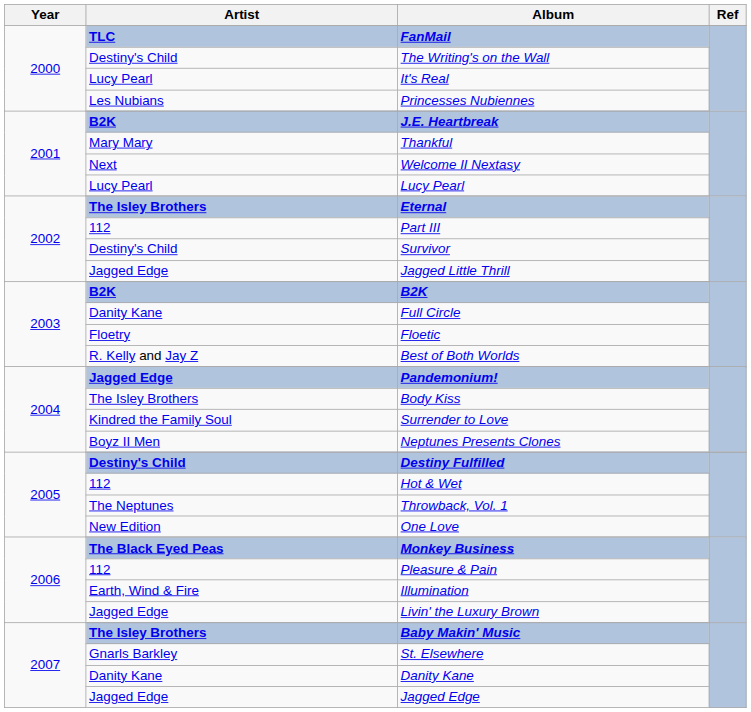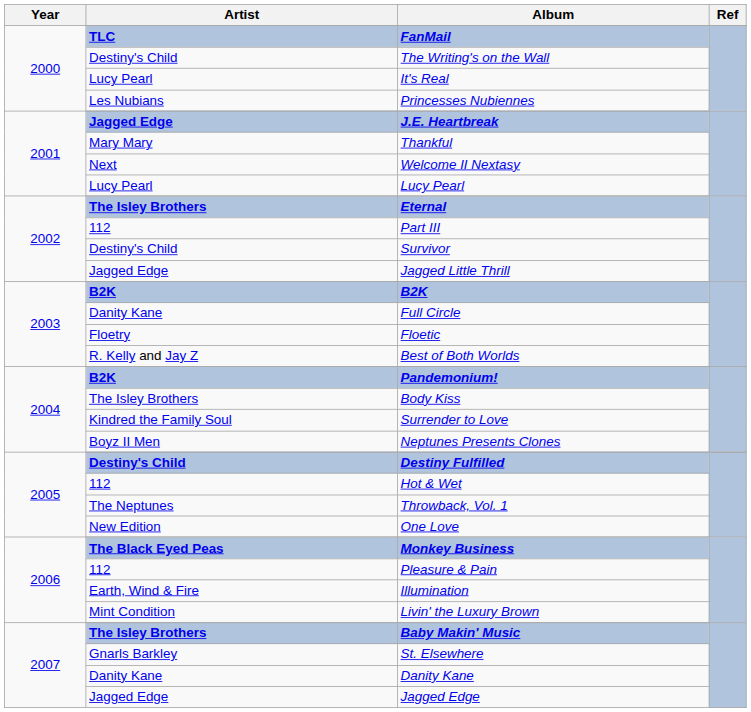J.E. Heartbreak | Artist: B2K -> Jagged Edge
Pandemonium! | Artist: Jagged Edge -> B2K
Livin' the Luxury Brown | Artist: Jagged Edge -> Mint Condition
